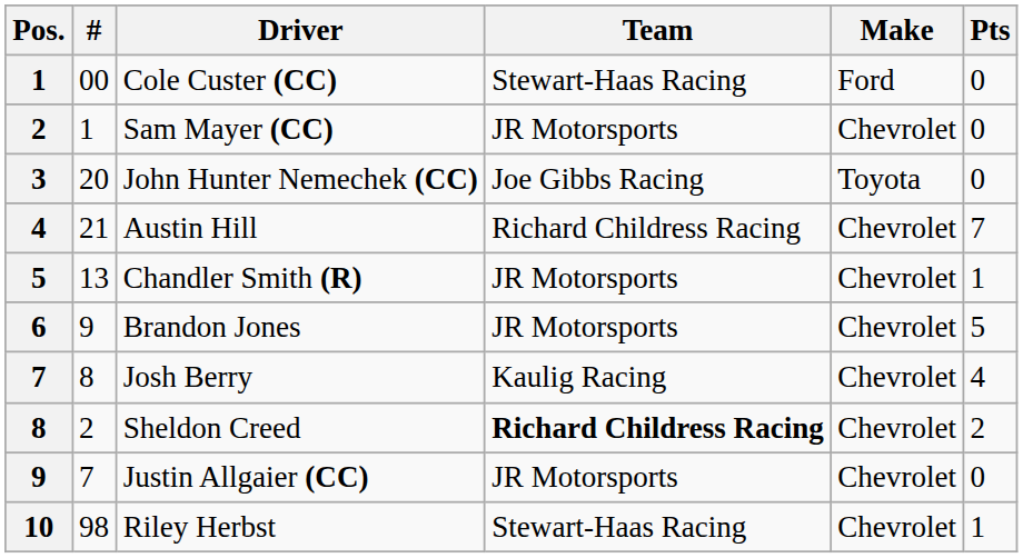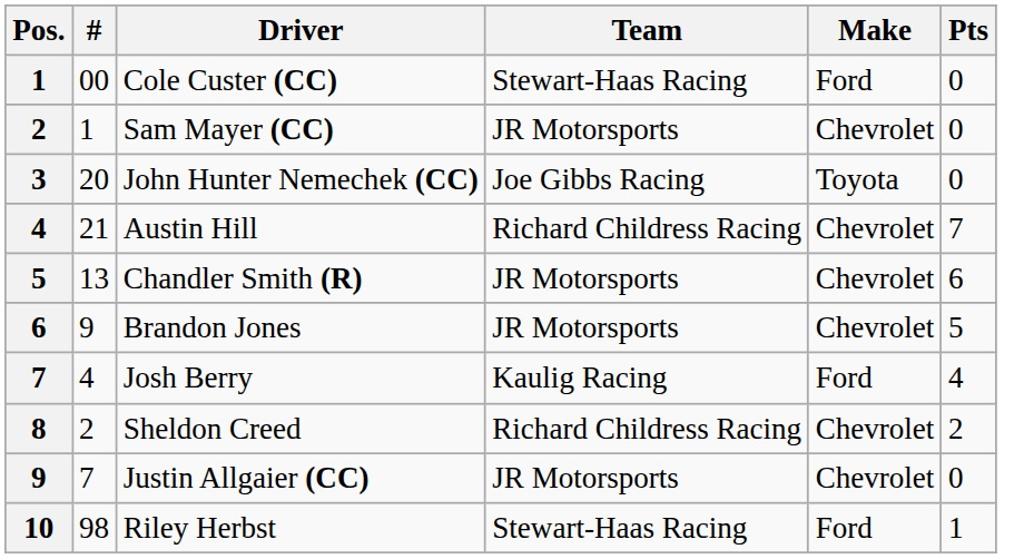Chandler Smith (R) | Pts: 1 -> 6
Josh Berry | #: 8 -> 4
Josh Berry | Make: Chevrolet -> Ford
Sheldon Creed | Team: bold -> normal
Riley Herbst | Make: Chevrolet -> Ford
